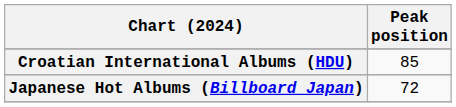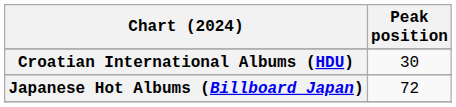Croatian International Albums (HDU) | Peak position: 85 -> 30
